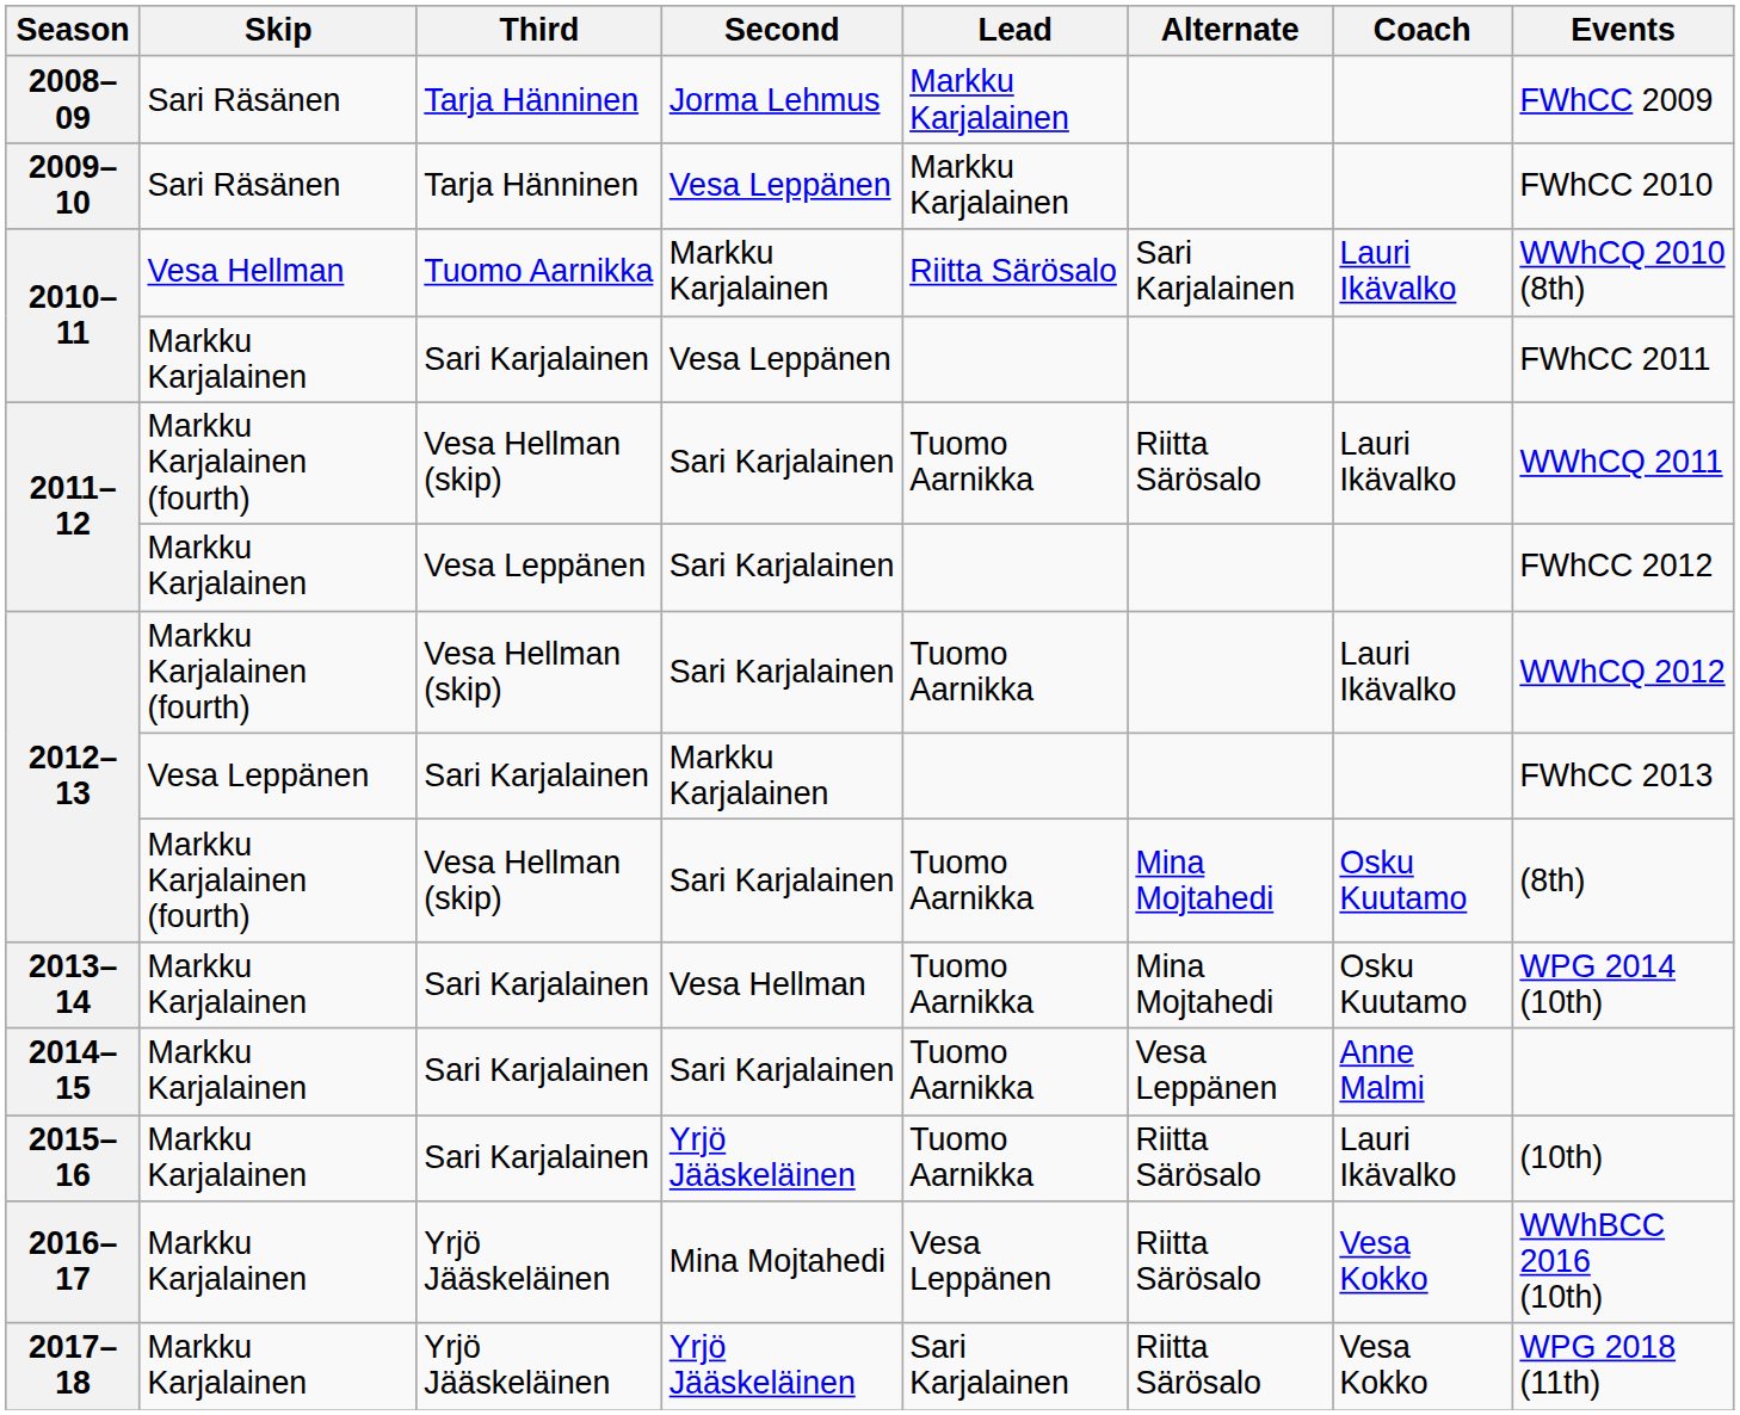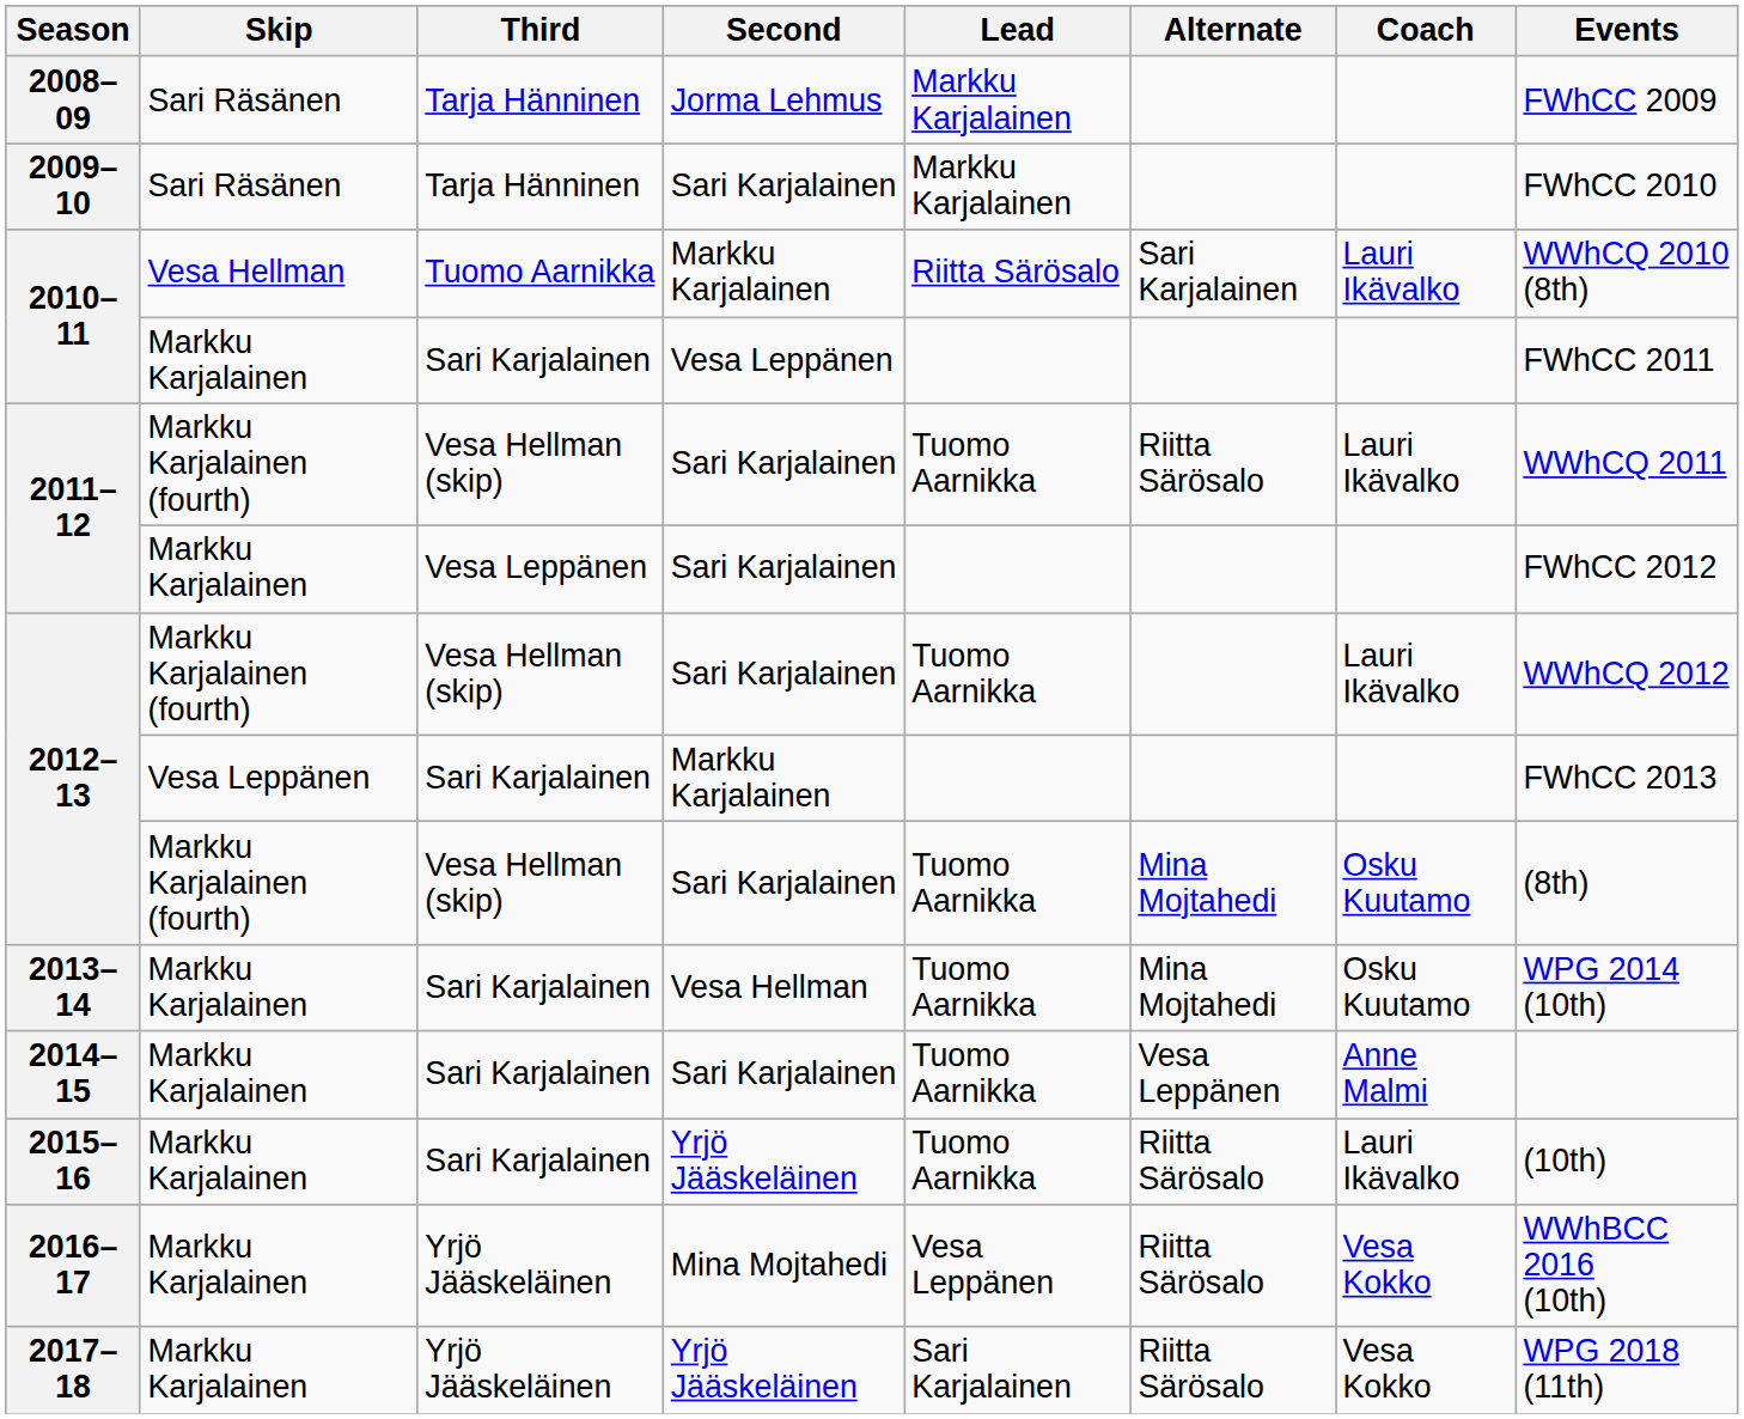2009–10 | Second: Vesa Leppänen -> Sari Karjalainen
